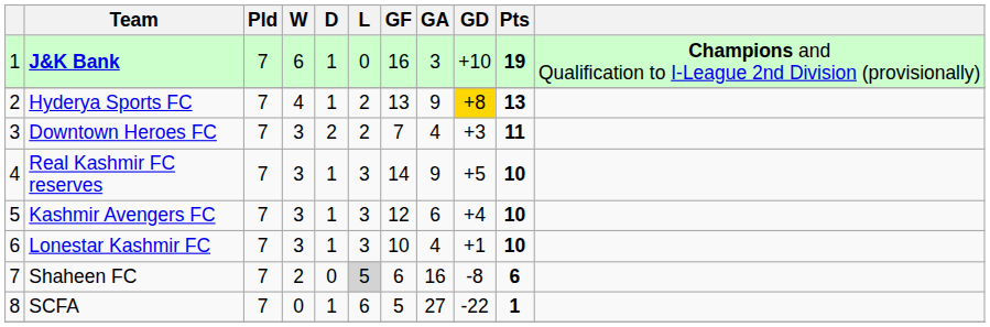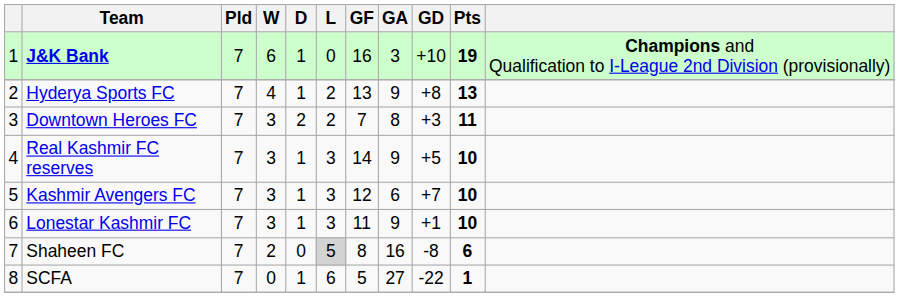Hyderya Sports FC | GD: gold background -> no background
Downtown Heroes FC | GA: 4 -> 8
Kashmir Avengers FC | GD: +4 -> +7
Lonestar Kashmir FC | GF: 10 -> 11
Lonestar Kashmir FC | GA: 4 -> 9
Shaheen FC | GF: 6 -> 8
